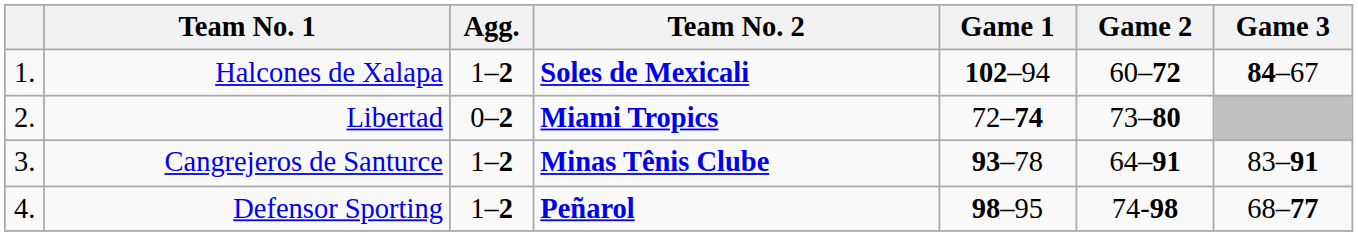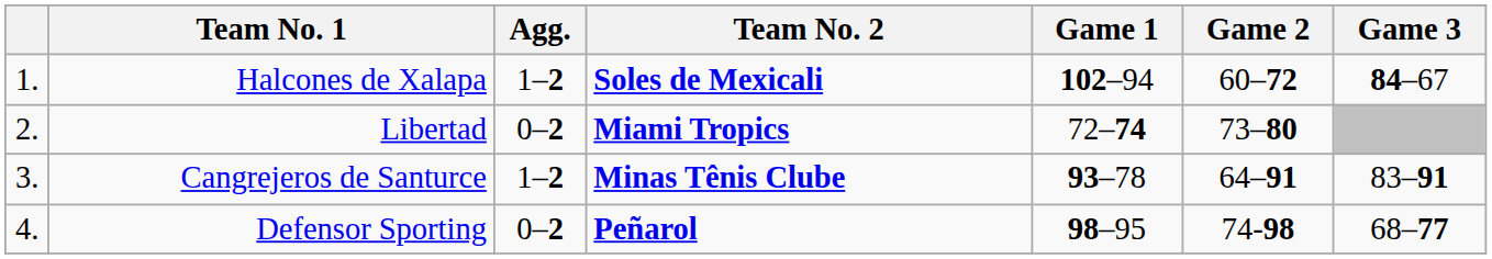Defensor Sporting | Agg.: 1–2 -> 0–2
